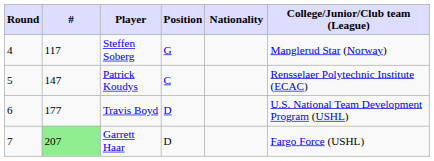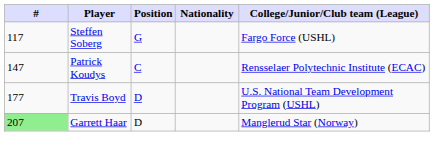- column: Round | 4 | 5 | 6 | 7
Steffen Soberg | College/Junior/Club team (League): Manglerud Star (Norway) -> Fargo Force (USHL)
Garrett Haar | College/Junior/Club team (League): Fargo Force (USHL) -> Manglerud Star (Norway)
